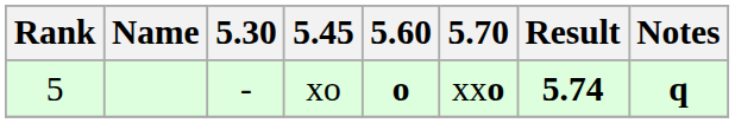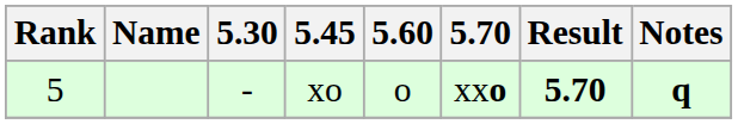xo | 5.60: bold -> normal
xo | Result: 5.74 -> 5.70
